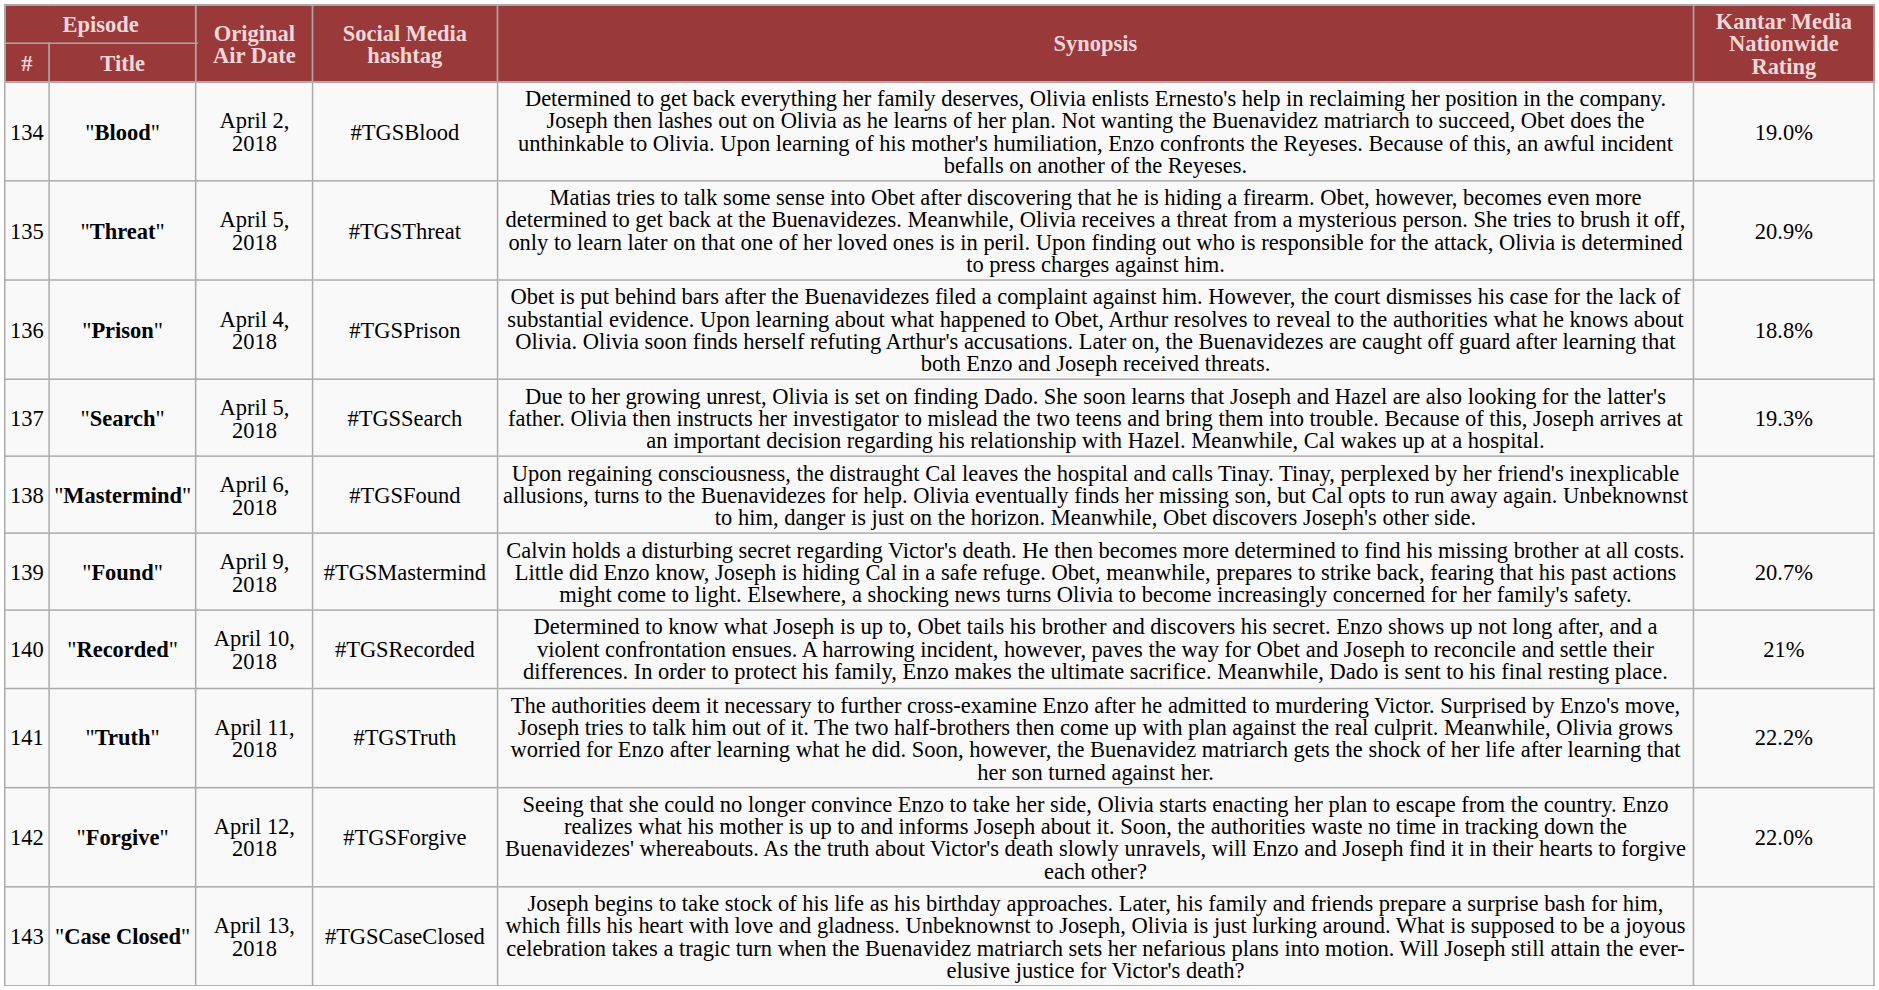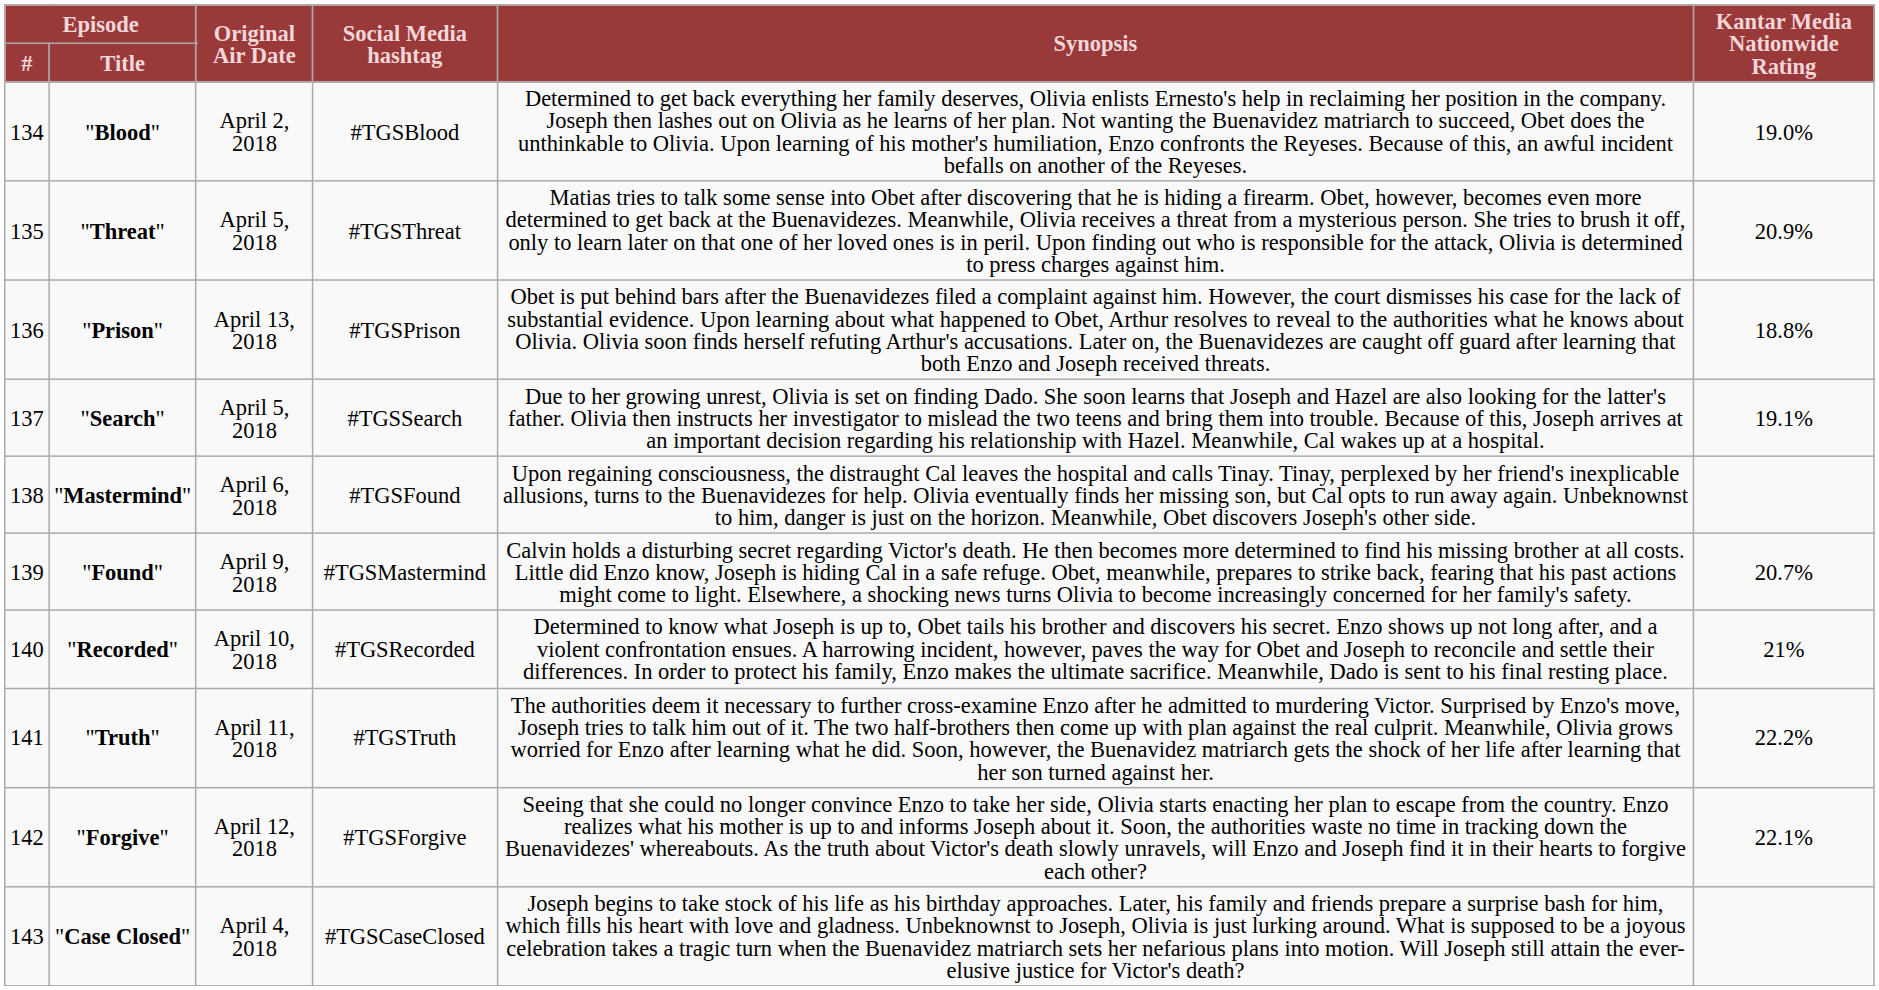"Prison" | Original Air Date: April 4, 2018 -> April 13, 2018
"Search" | column 7: 19.3% -> 19.1%
"Forgive" | column 7: 22.0% -> 22.1%
"Case Closed" | Original Air Date: April 13, 2018 -> April 4, 2018
